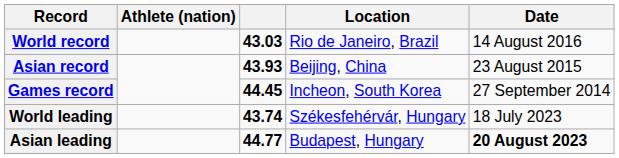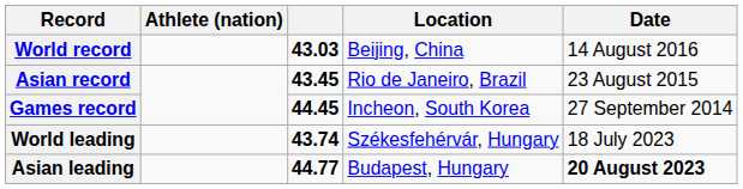World record | Location: Rio de Janeiro, Brazil -> Beijing, China
Asian record | column 3: 43.93 -> 43.45
Asian record | Location: Beijing, China -> Rio de Janeiro, Brazil
